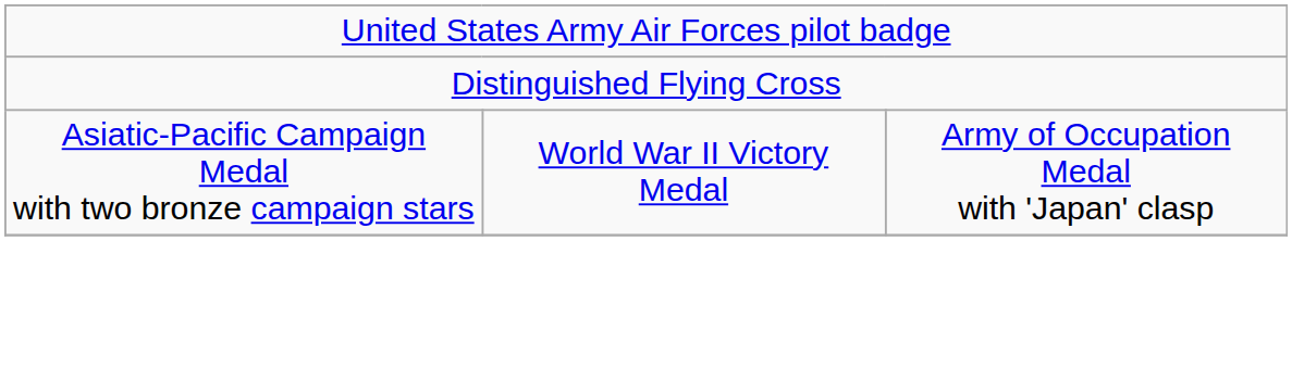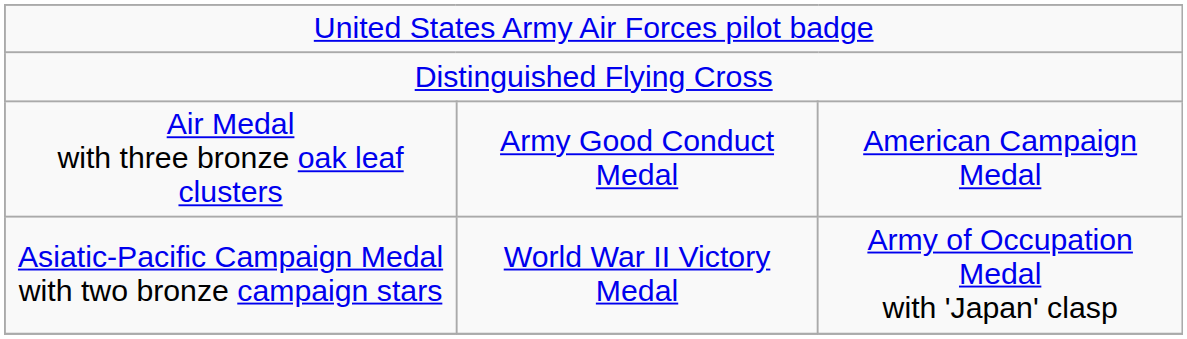+ row: Air Medal with three bronze oak leaf clusters | Army Good Conduct Medal | American Campaign Medal
